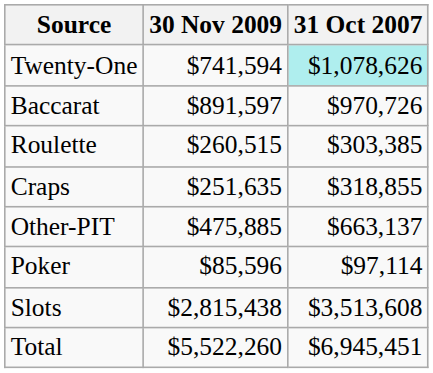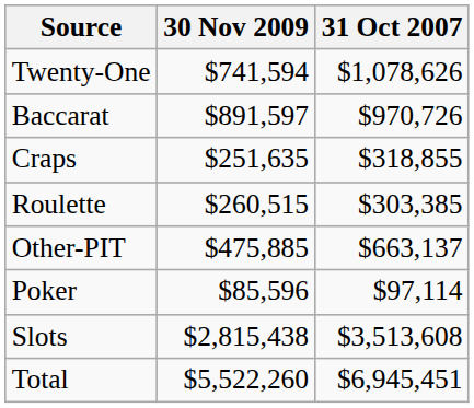Twenty-One | 31 Oct 2007: paleturquoise background -> no background
rows swapped: Craps <-> Roulette
